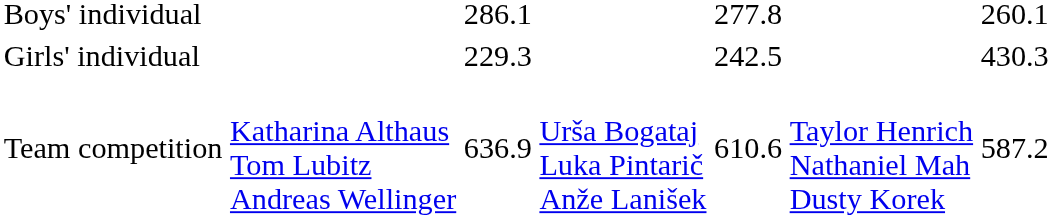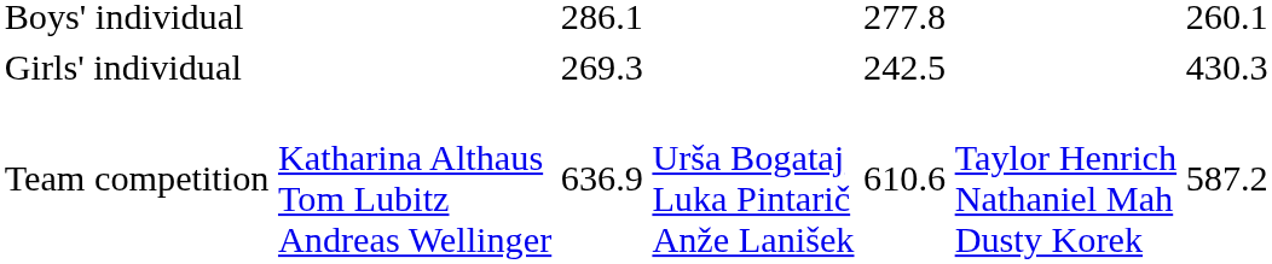Girls' individual | column 3: 229.3 -> 269.3
